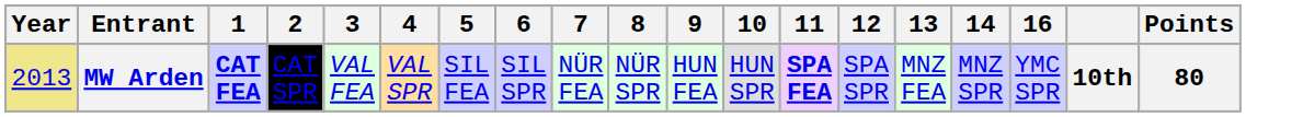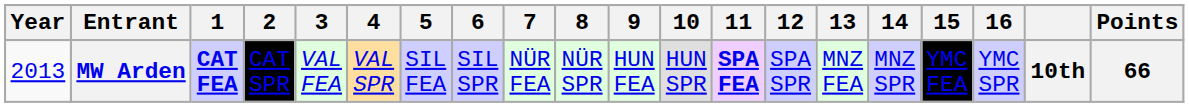+ column: 15 | YMC FEA
MW Arden | Year: khaki background -> no background
MW Arden | Points: 80 -> 66
